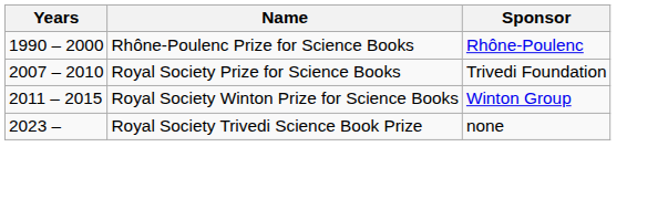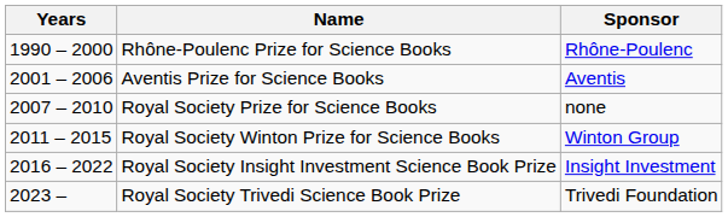+ row: 2001 – 2006 | Aventis Prize for Science Books | Aventis
Royal Society Prize for Science Books | Sponsor: Trivedi Foundation -> none
+ row: 2016 – 2022 | Royal Society Insight Investment Science Book Prize | Insight Investment
Royal Society Trivedi Science Book Prize | Sponsor: none -> Trivedi Foundation
